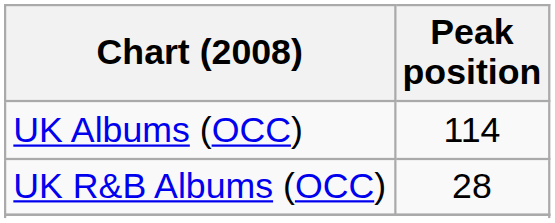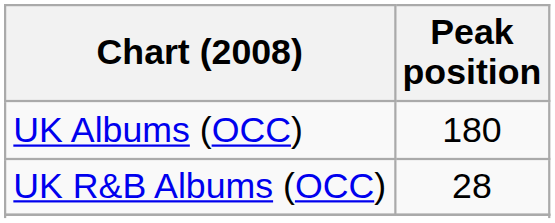UK Albums (OCC) | Peak position: 114 -> 180
